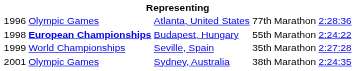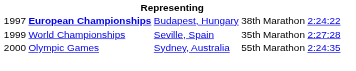- row: 1996 | Olympic Games | Atlanta, United States | 77th | Marathon | 2:28:36
Budapest, Hungary | column 1: 1998 -> 1997
Budapest, Hungary | column 4: 55th -> 38th
Sydney, Australia | column 1: 2001 -> 2000
Sydney, Australia | column 4: 38th -> 55th
